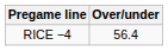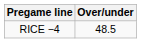RICE −4 | Over/under: 56.4 -> 48.5
